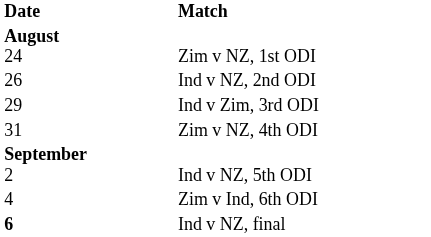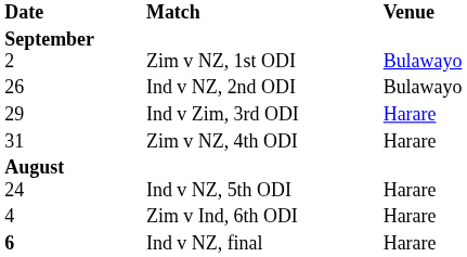+ column: Venue | Bulawayo | Bulawayo | Harare | Harare | Harare | Harare | Harare
Zim v NZ, 1st ODI | Date: August 24 -> September 2
Ind v NZ, 5th ODI | Date: September 2 -> August 24
